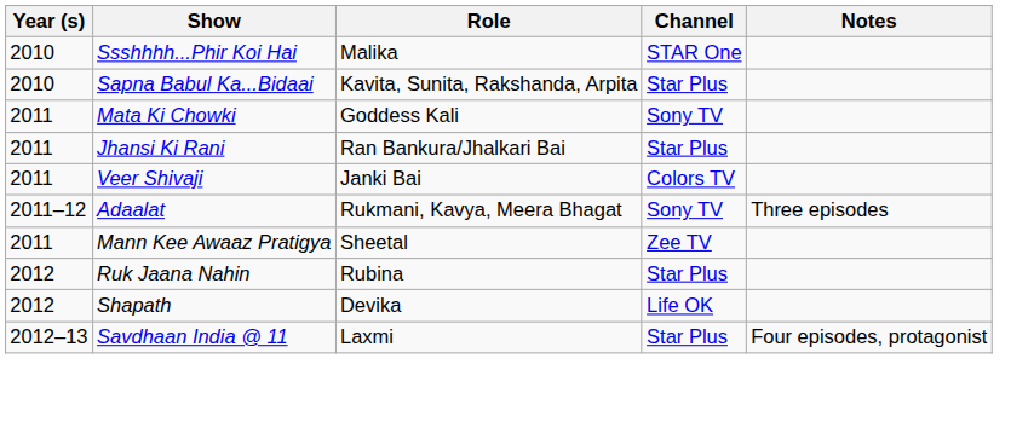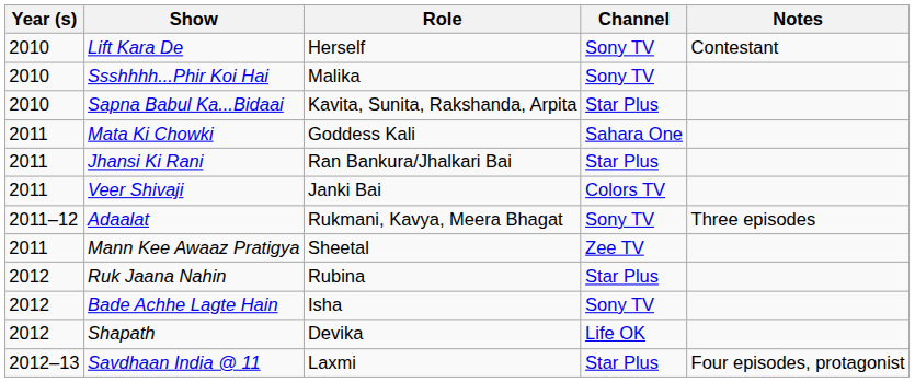+ row: 2010 | Lift Kara De | Herself | Sony TV | Contestant
Ssshhhh...Phir Koi Hai | Channel: STAR One -> Sony TV
Mata Ki Chowki | Channel: Sony TV -> Sahara One
+ row: 2012 | Bade Achhe Lagte Hain | Isha | Sony TV
